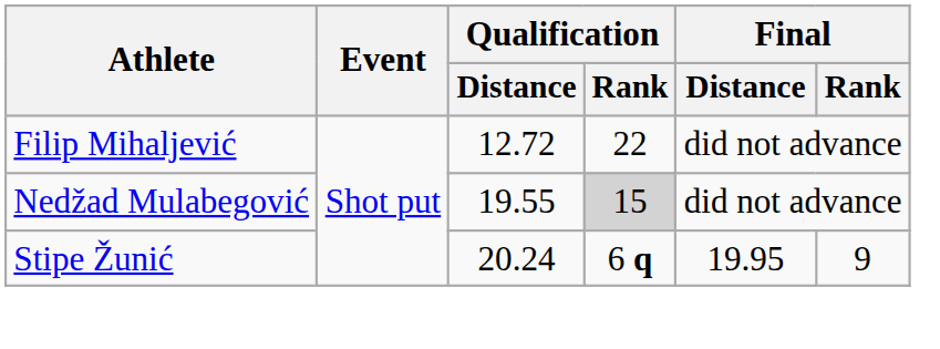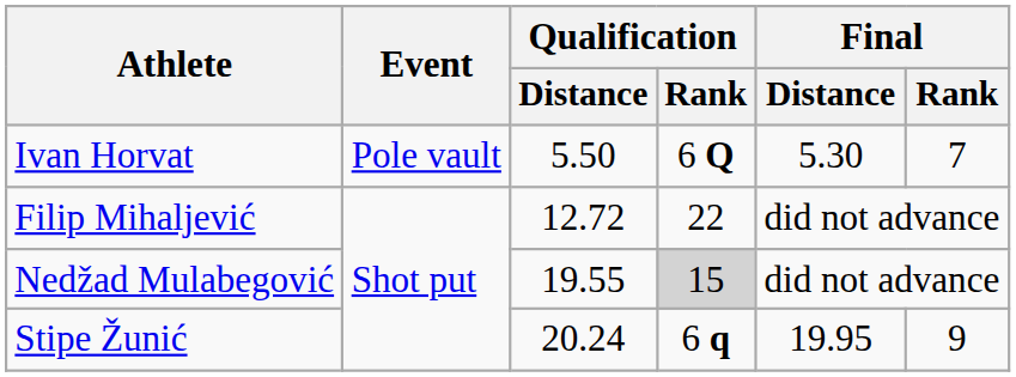+ row: Ivan Horvat | Pole vault | 5.50 | 6 Q | 5.30 | 7
